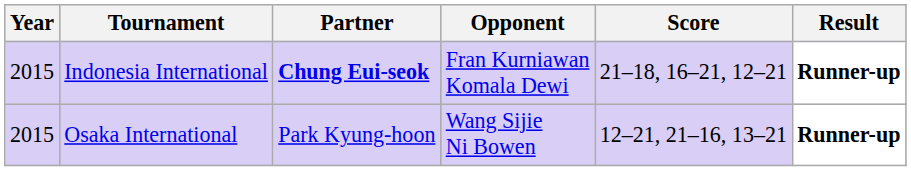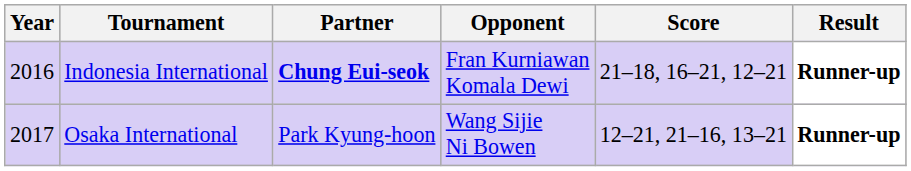Indonesia International | Year: 2015 -> 2016
Osaka International | Year: 2015 -> 2017
